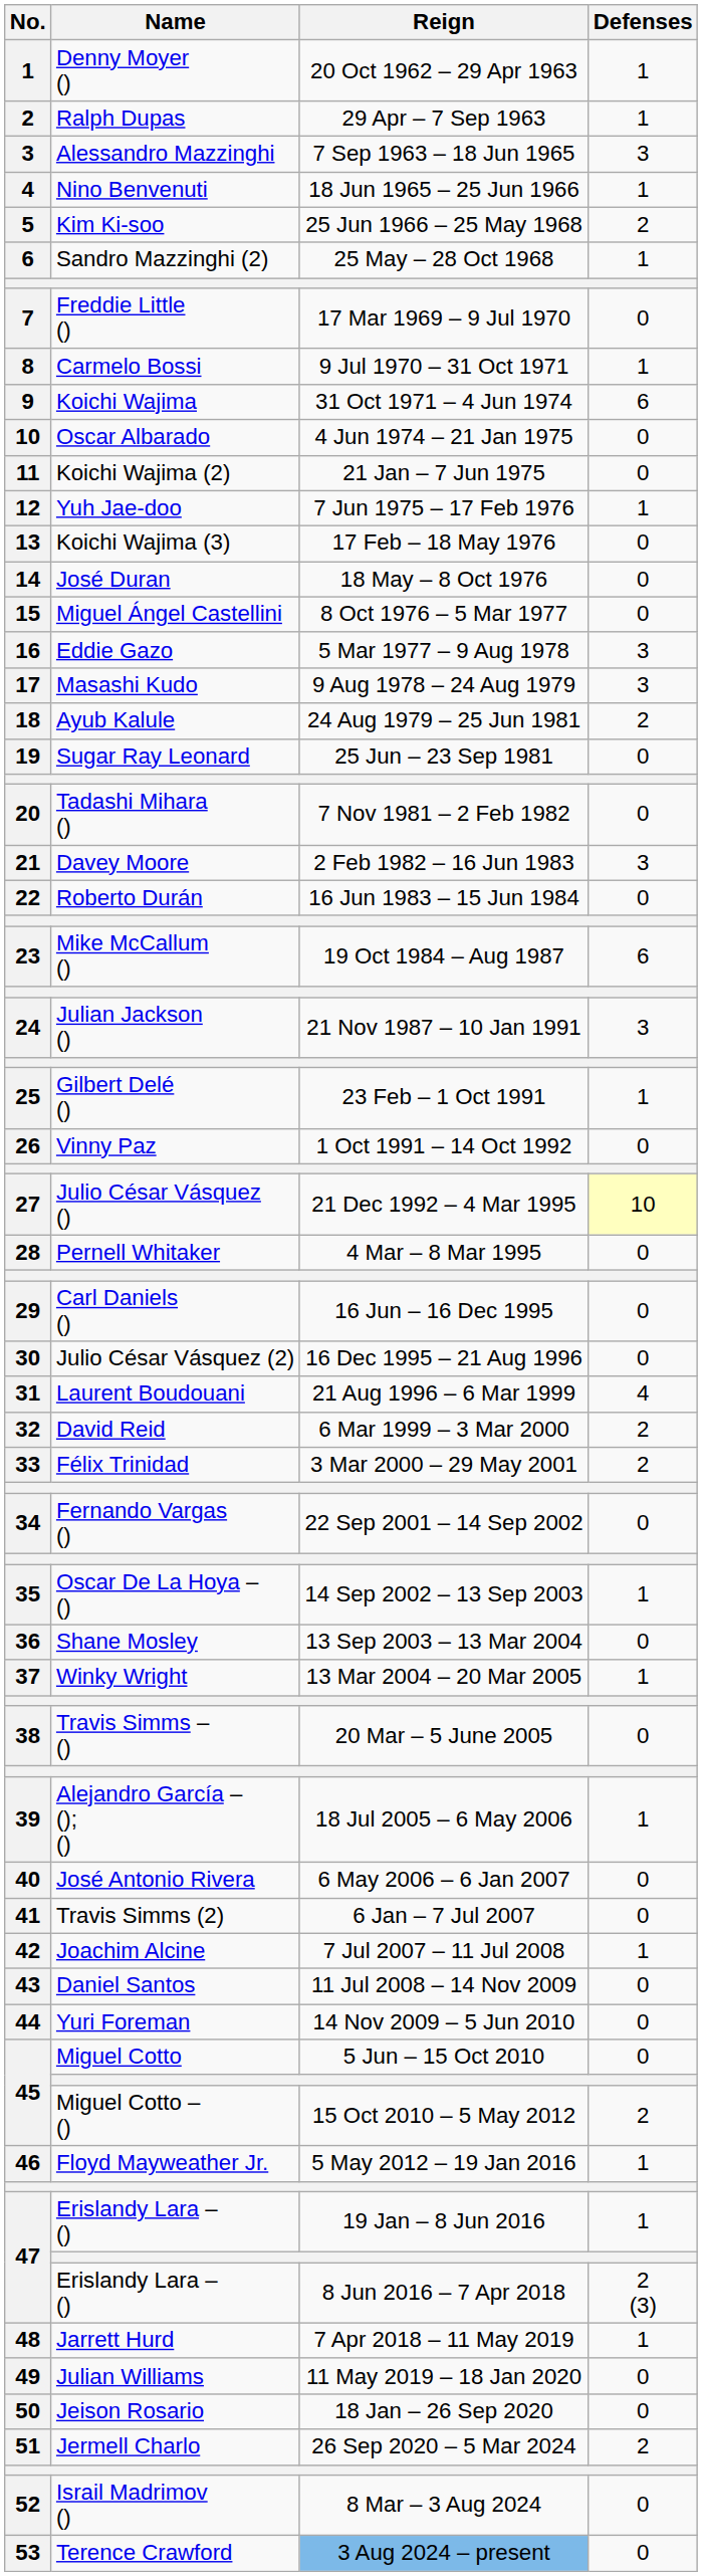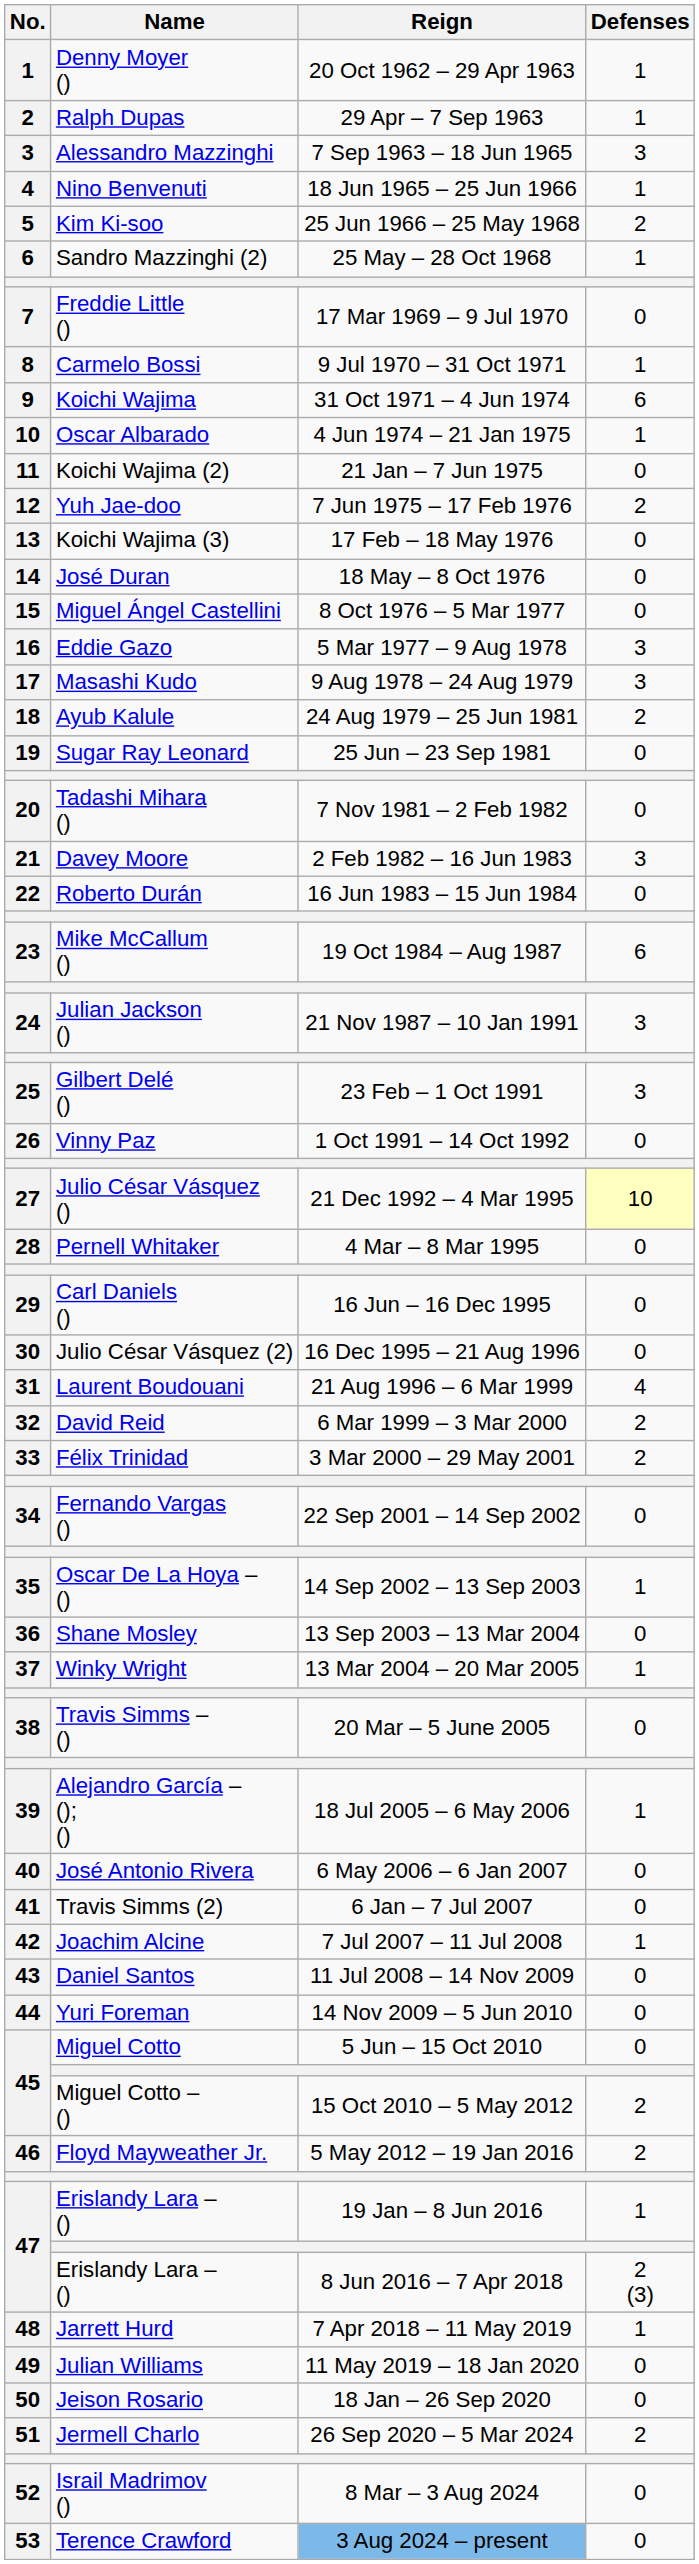4 Jun 1974 – 21 Jan 1975 | Defenses: 0 -> 1
7 Jun 1975 – 17 Feb 1976 | Defenses: 1 -> 2
23 Feb – 1 Oct 1991 | Defenses: 1 -> 3
5 May 2012 – 19 Jan 2016 | Defenses: 1 -> 2
